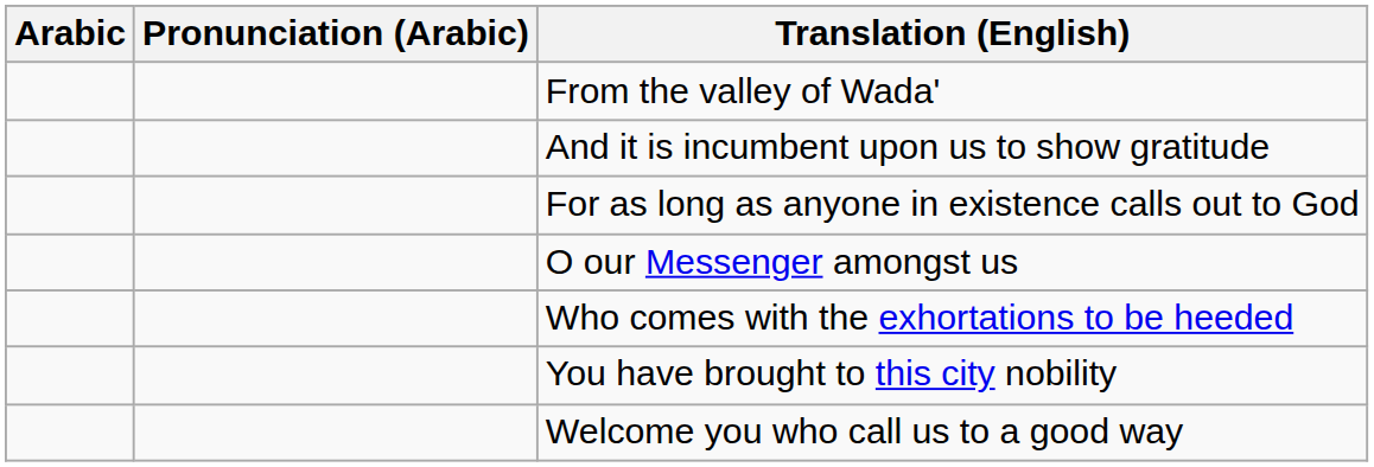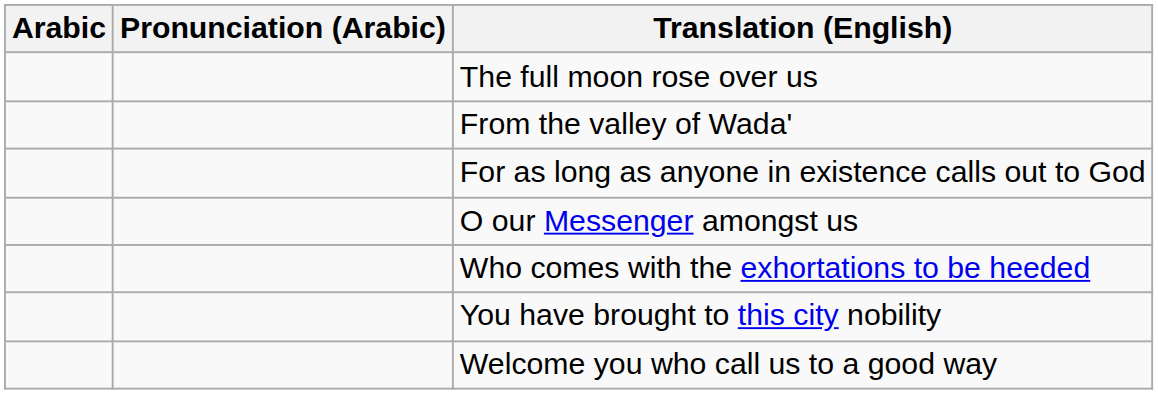+ row: The full moon rose over us
- row: And it is incumbent upon us to show gratitude
